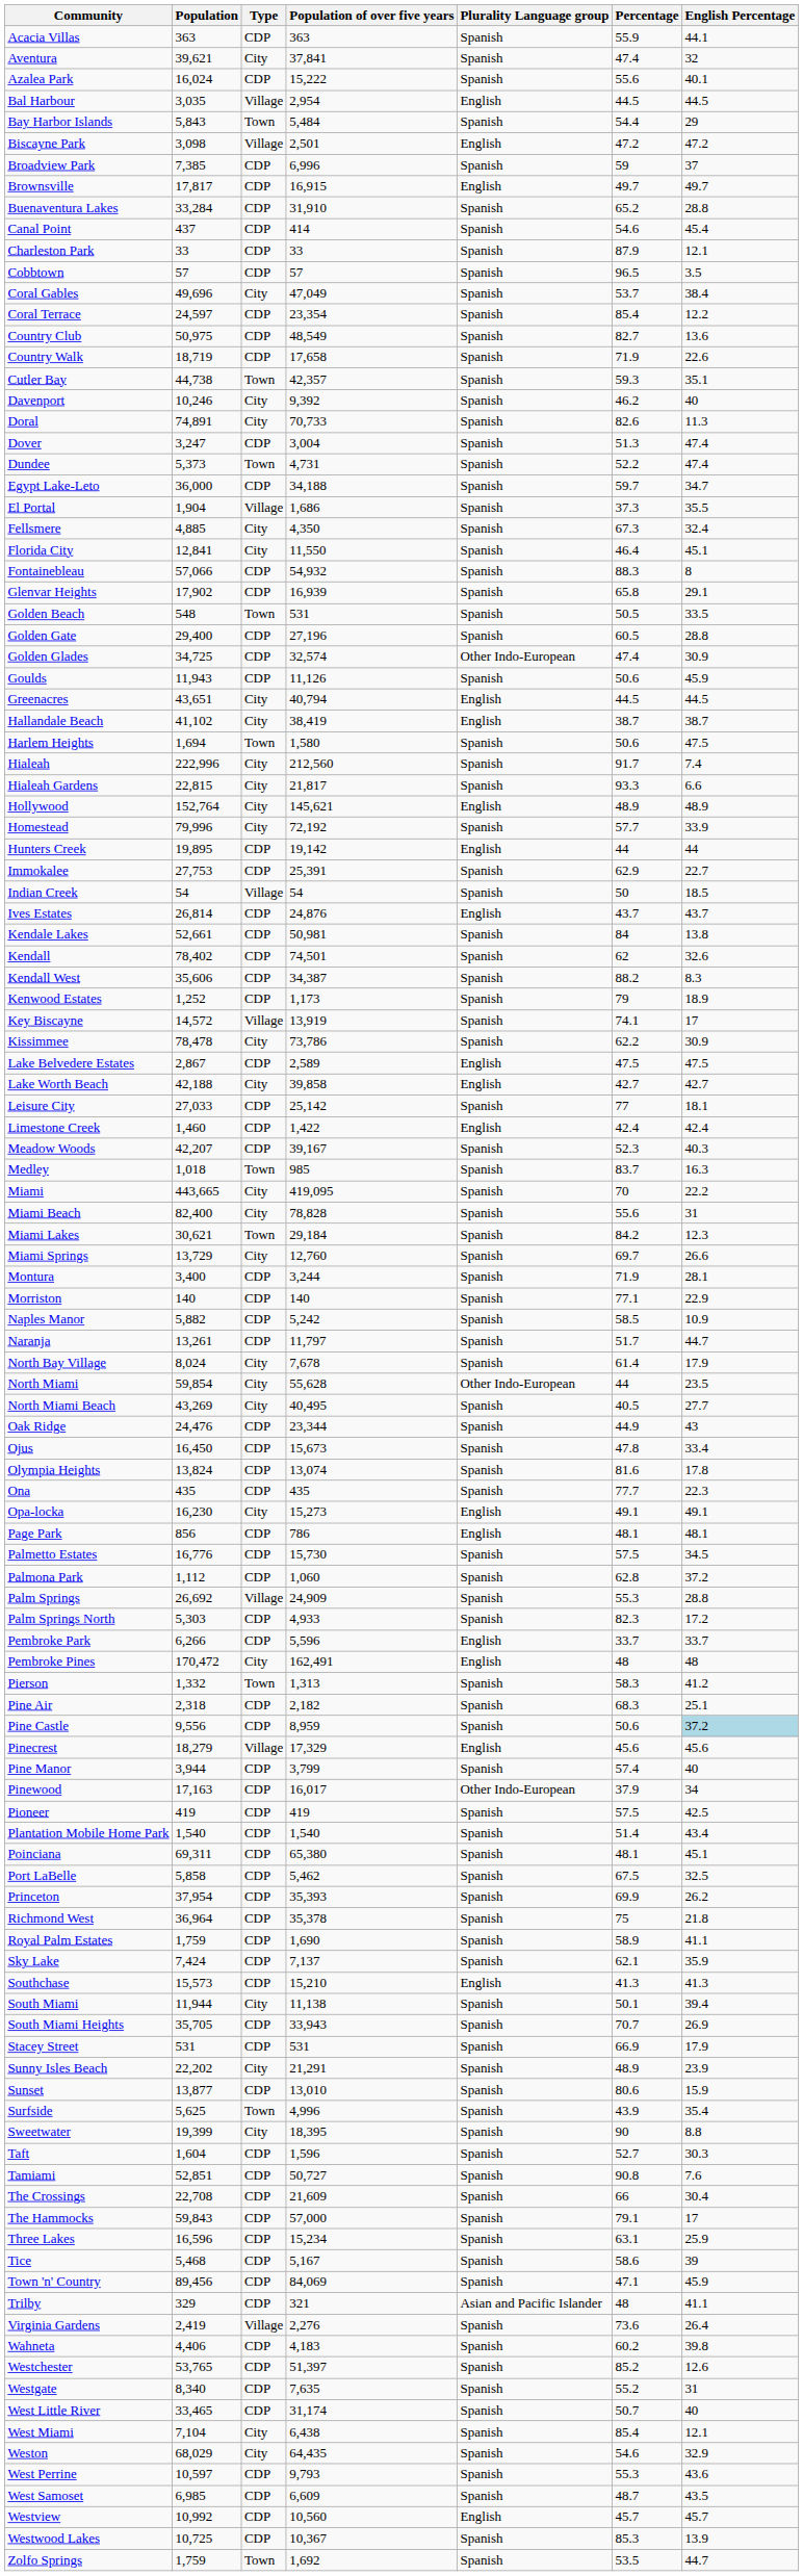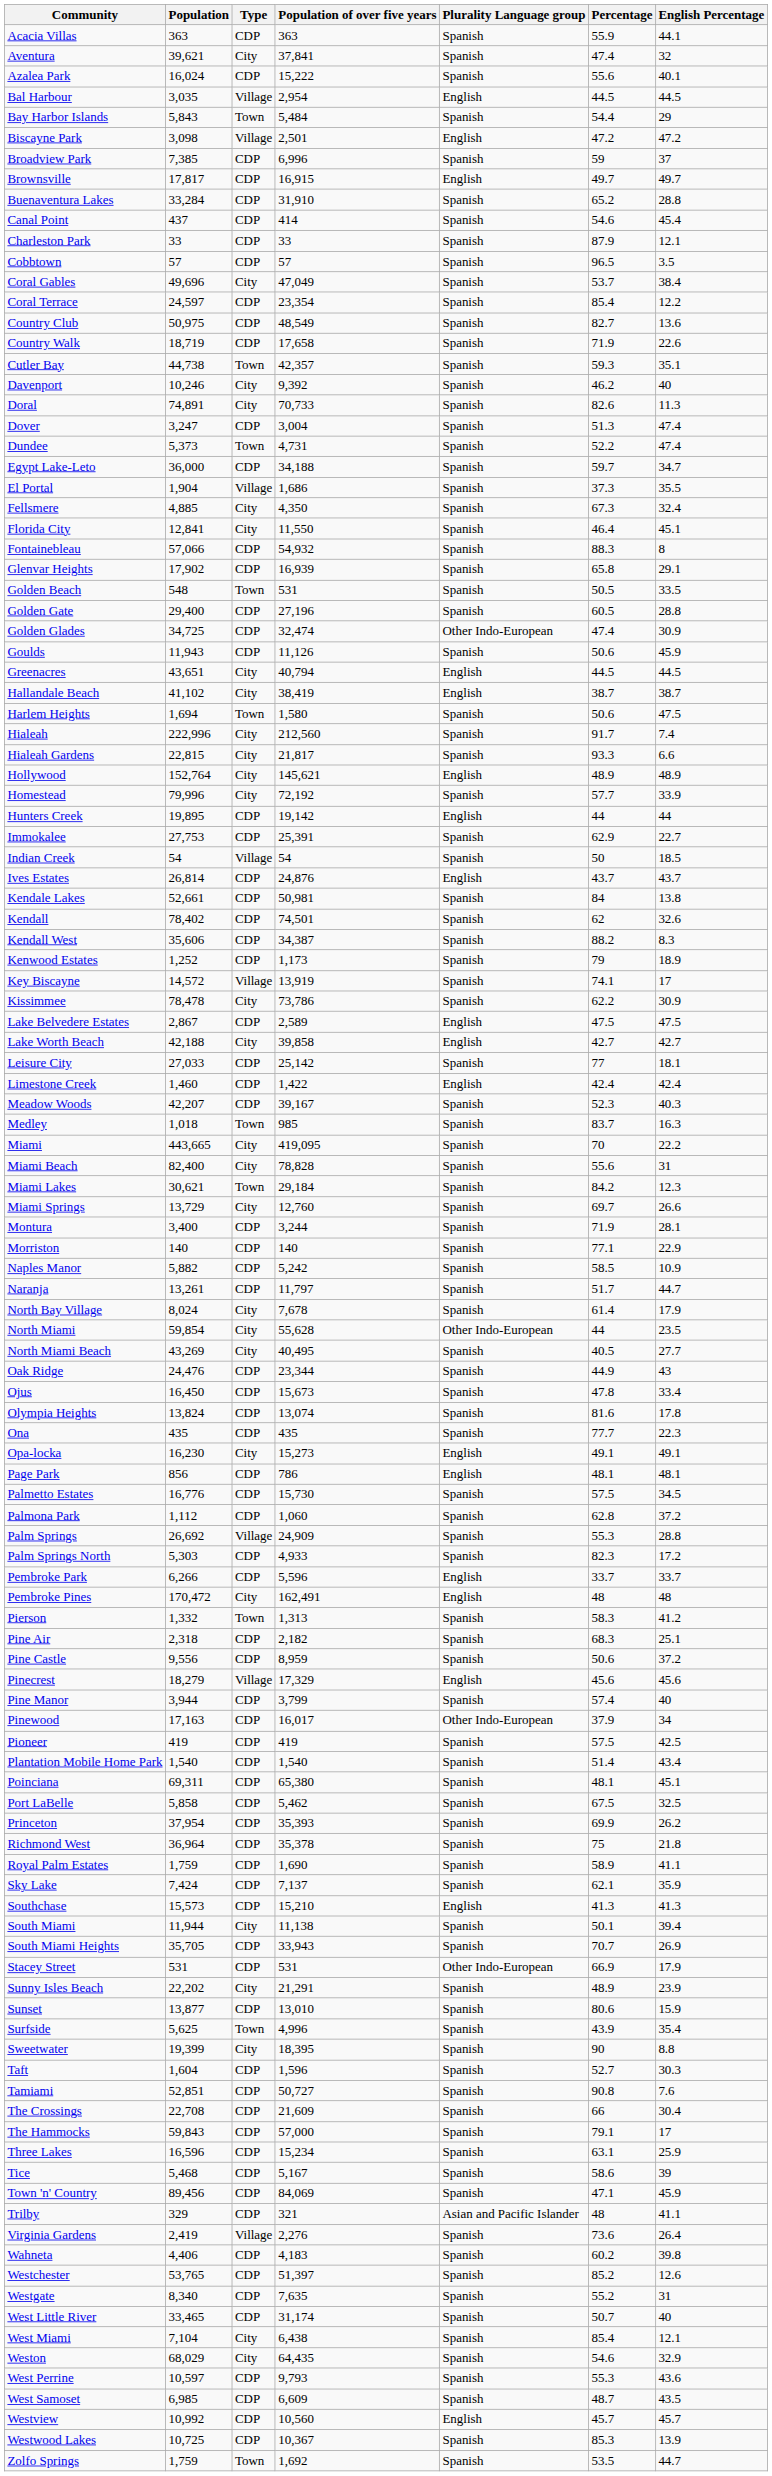Golden Glades | Population of over five years: 32,574 -> 32,474
Pine Castle | English Percentage: lightblue background -> no background
Stacey Street | Plurality Language group: Spanish -> Other Indo-European
